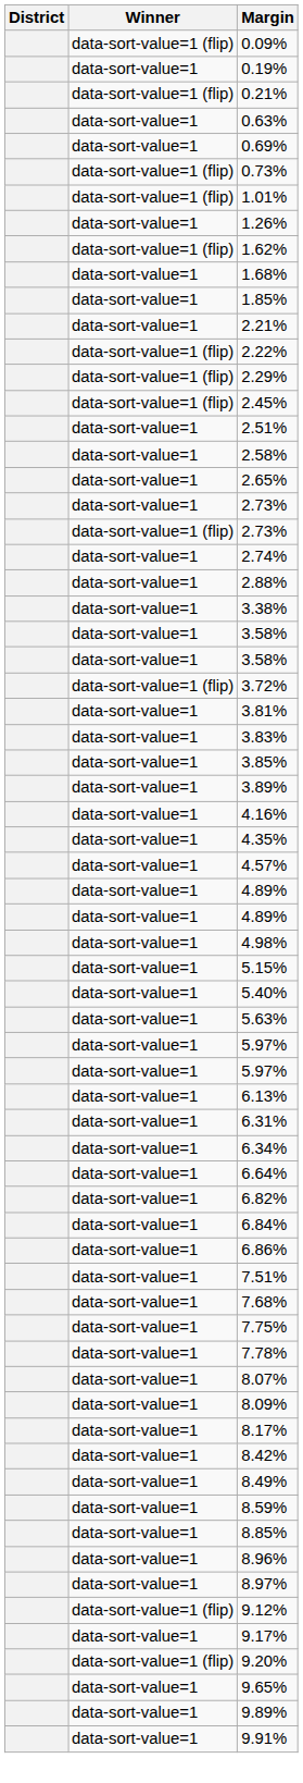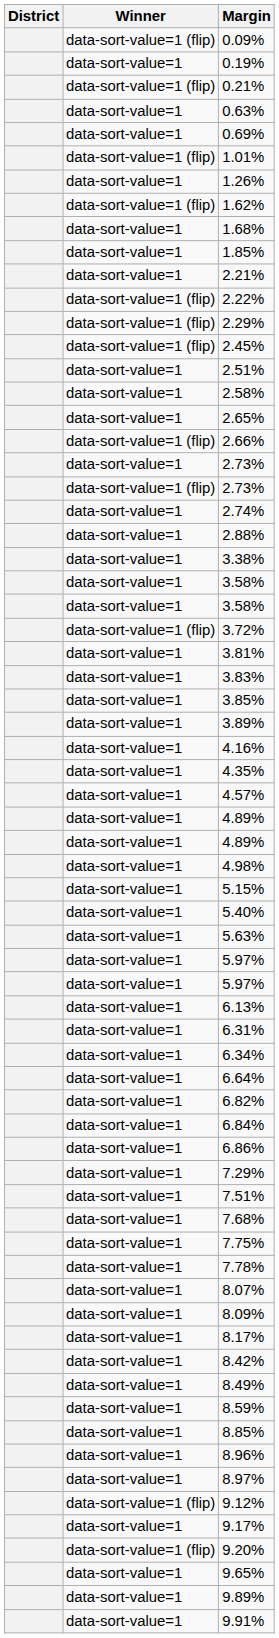- row: data-sort-value=1 (flip) | 0.73%
+ row: data-sort-value=1 (flip) | 2.66%
+ row: data-sort-value=1 | 7.29%
